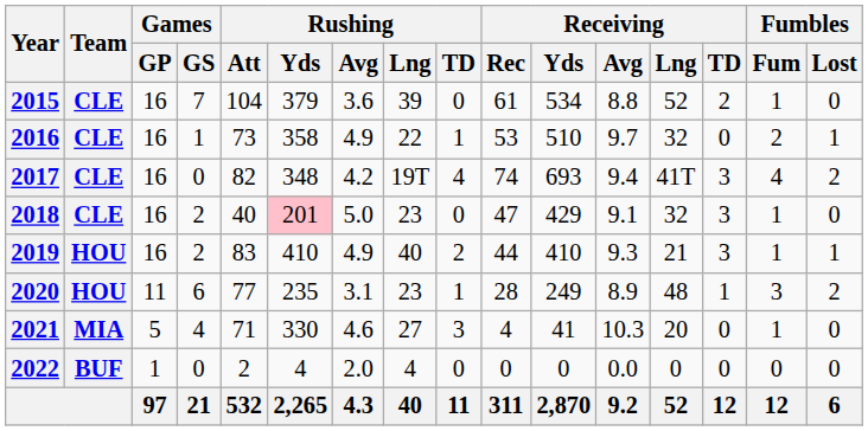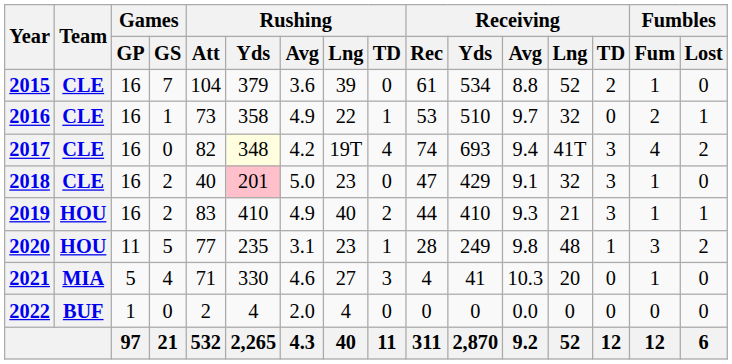2017 | Rushing / Yds: no background -> lightyellow background
2020 | Games / GS: 6 -> 5
2020 | Receiving / Avg: 8.9 -> 9.8
